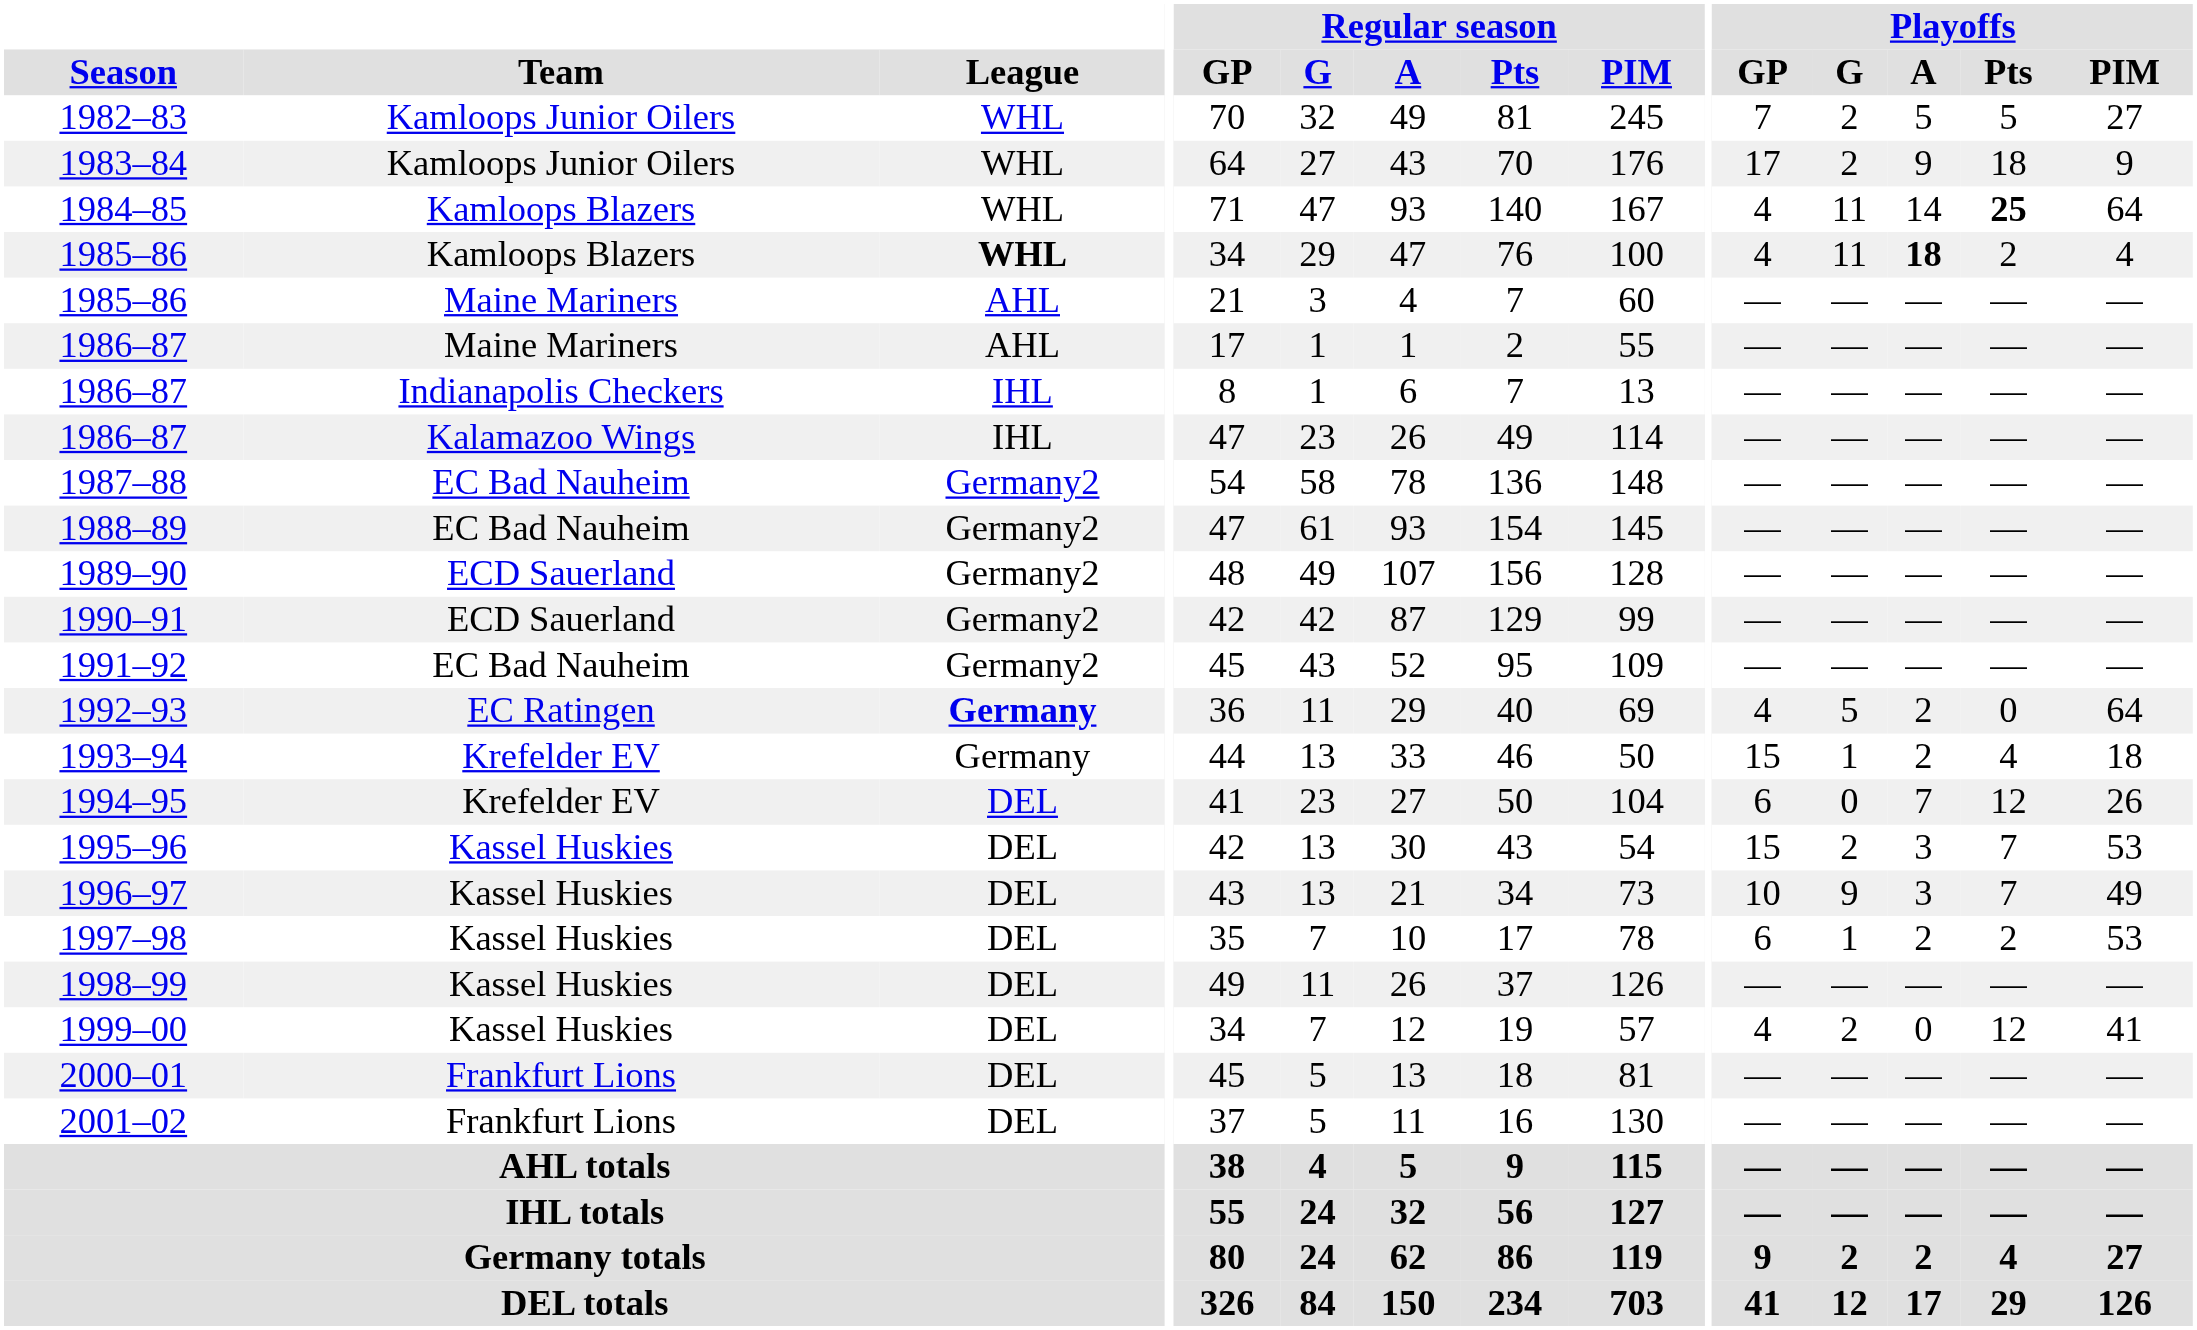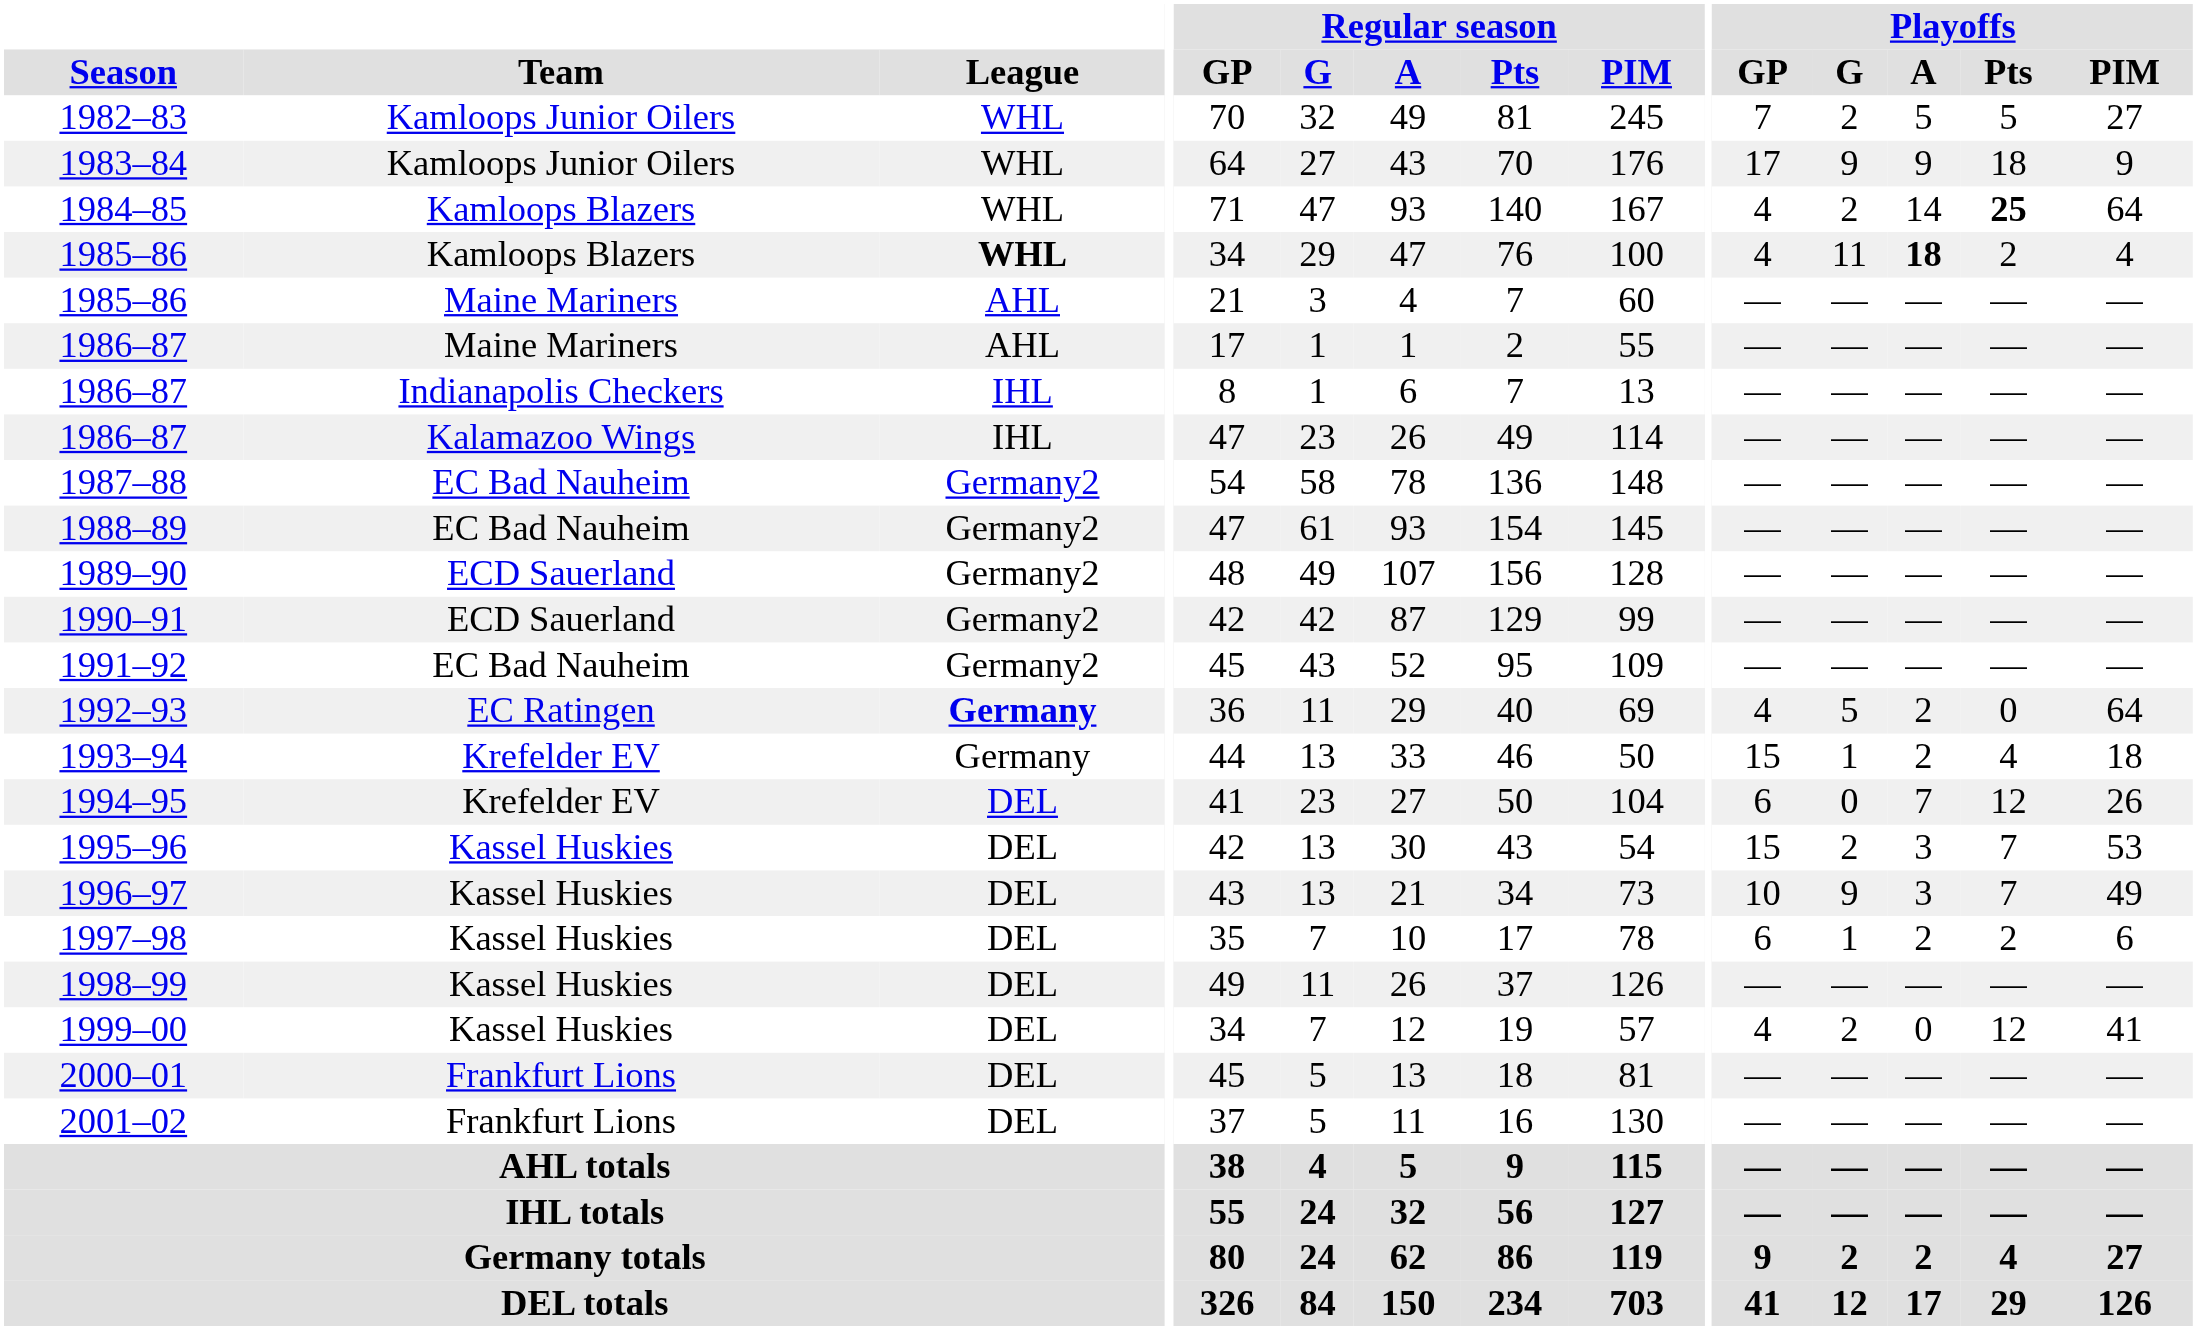1983–84 | Playoffs / G: 2 -> 9
1984–85 | Playoffs / G: 11 -> 2
1997–98 | Playoffs / PIM: 53 -> 6
